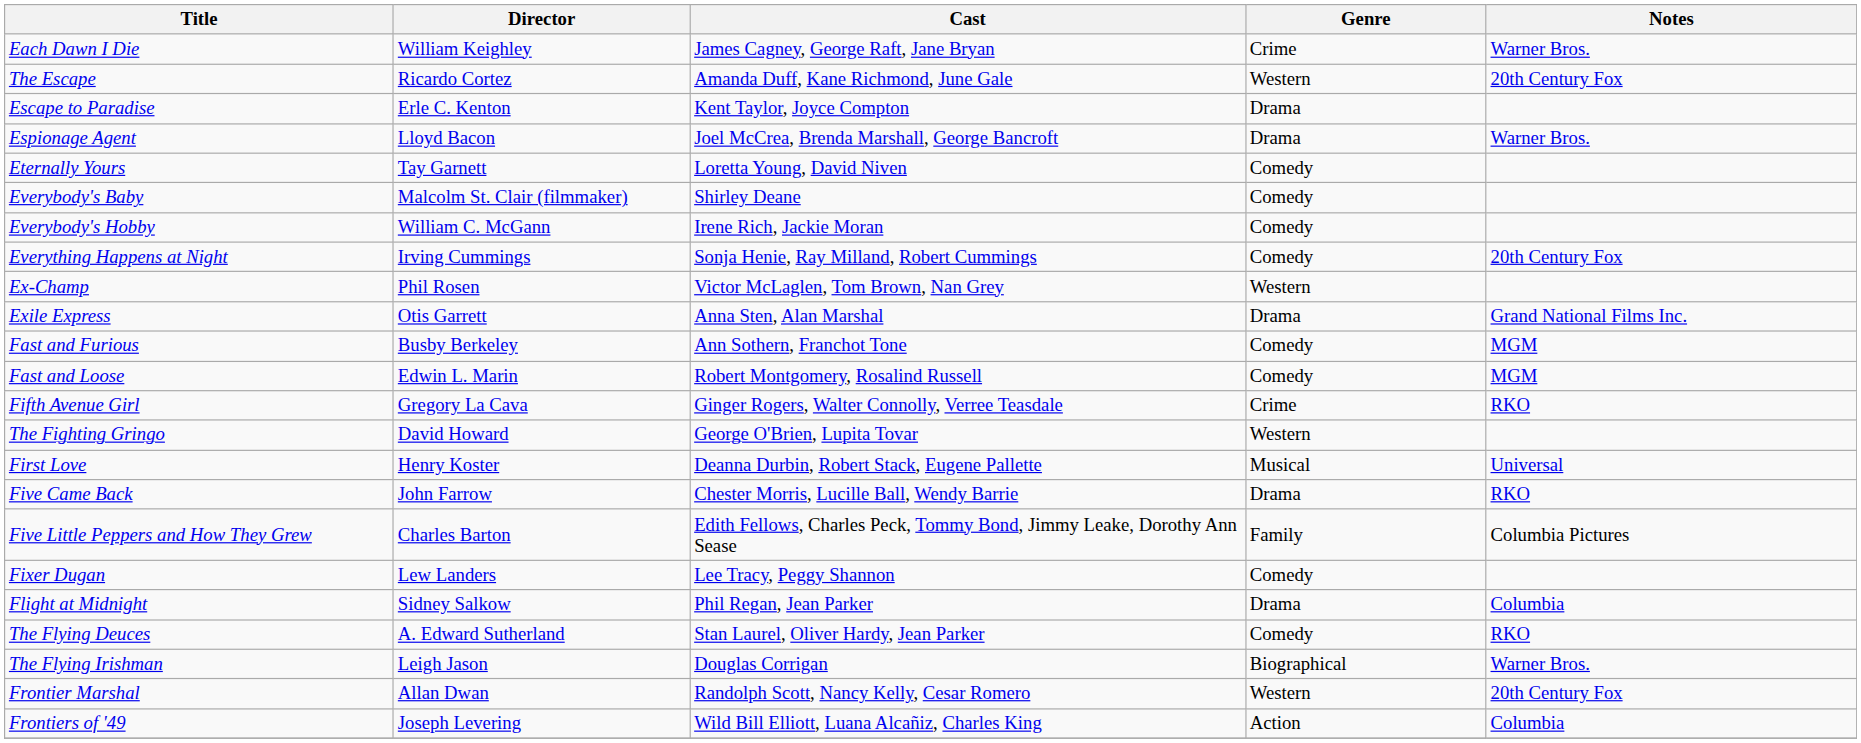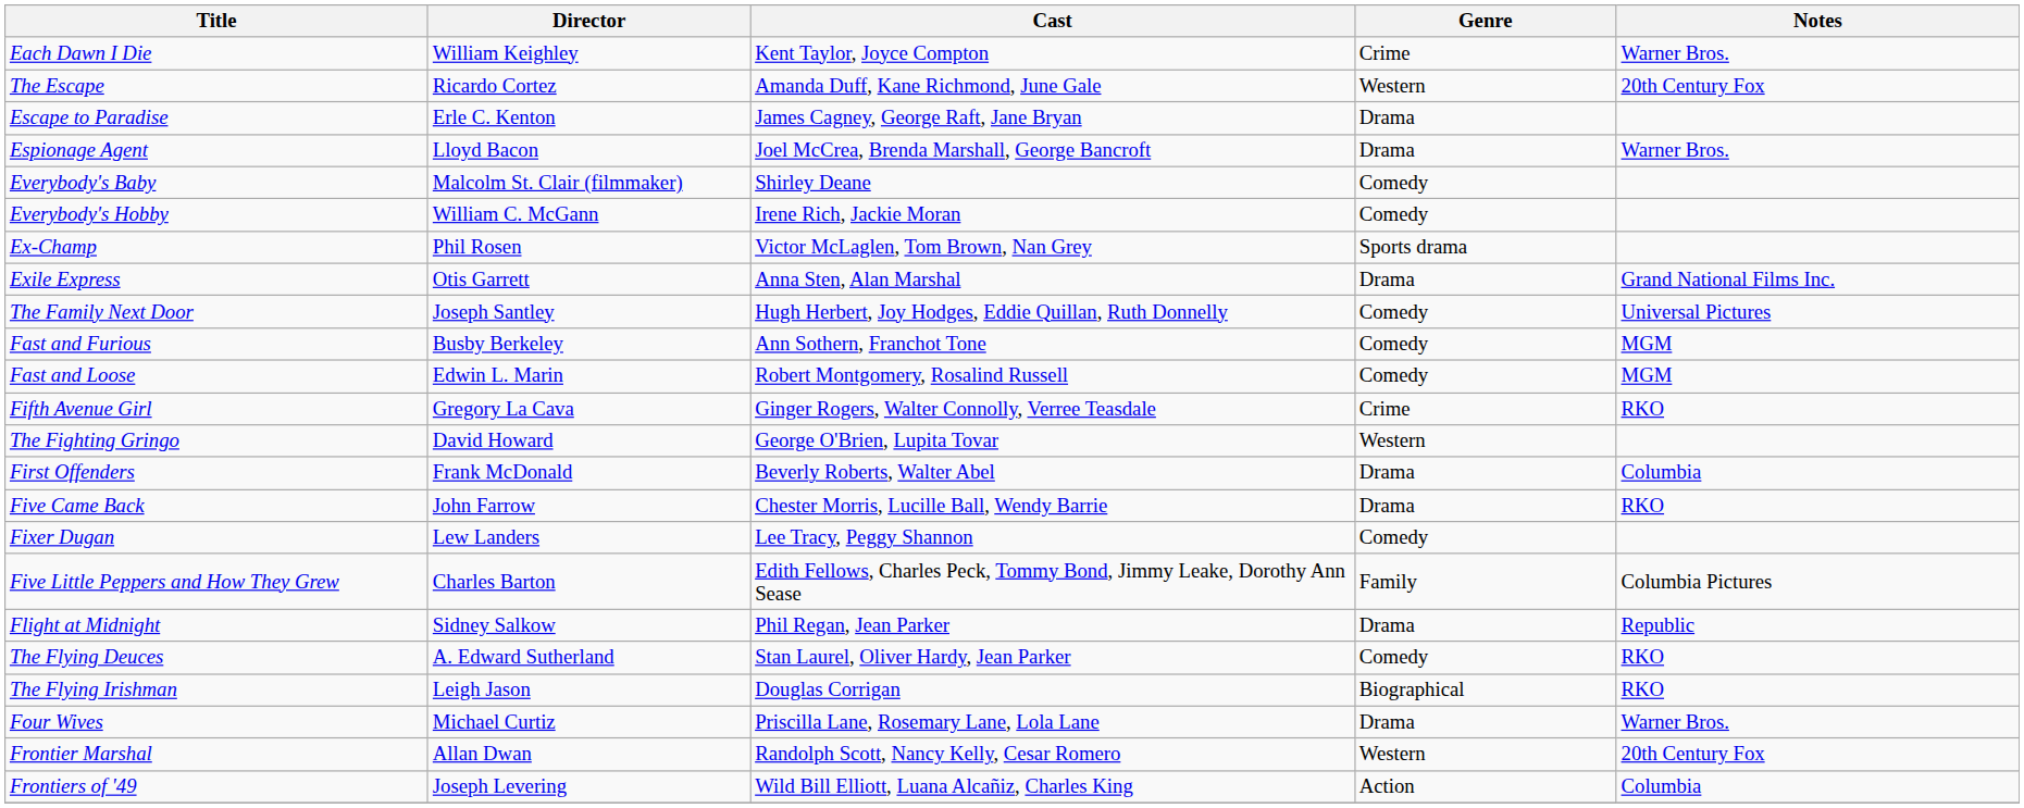Each Dawn I Die | Cast: James Cagney, George Raft, Jane Bryan -> Kent Taylor, Joyce Compton
Escape to Paradise | Cast: Kent Taylor, Joyce Compton -> James Cagney, George Raft, Jane Bryan
- row: Eternally Yours | Tay Garnett | Loretta Young, David Niven | Comedy
- row: Everything Happens at Night | Irving Cummings | Sonja Henie, Ray Milland, Robert Cummings | Comedy | 20th Century Fox
Ex-Champ | Genre: Western -> Sports drama
+ row: The Family Next Door | Joseph Santley | Hugh Herbert, Joy Hodges, Eddie Quillan, Ruth Donnelly | Comedy | Universal Pictures
- row: First Love | Henry Koster | Deanna Durbin, Robert Stack, Eugene Pallette | Musical | Universal
+ row: First Offenders | Frank McDonald | Beverly Roberts, Walter Abel | Drama | Columbia
rows swapped: Five Little Peppers and How They Grew <-> Fixer Dugan
Flight at Midnight | Notes: Columbia -> Republic
The Flying Irishman | Notes: Warner Bros. -> RKO
+ row: Four Wives | Michael Curtiz | Priscilla Lane, Rosemary Lane, Lola Lane | Drama | Warner Bros.
